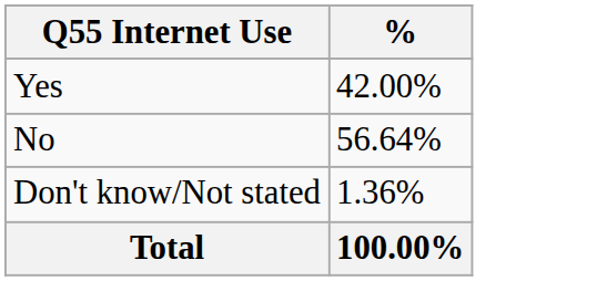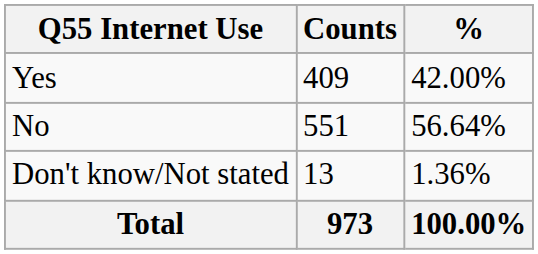+ column: Counts | 409 | 551 | 13 | 973
